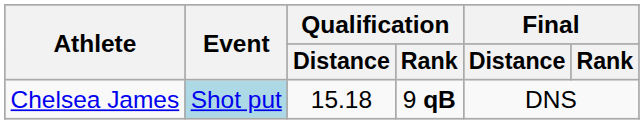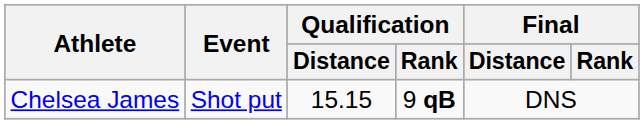Chelsea James | Event: lightblue background -> no background
Chelsea James | Qualification / Distance: 15.18 -> 15.15
